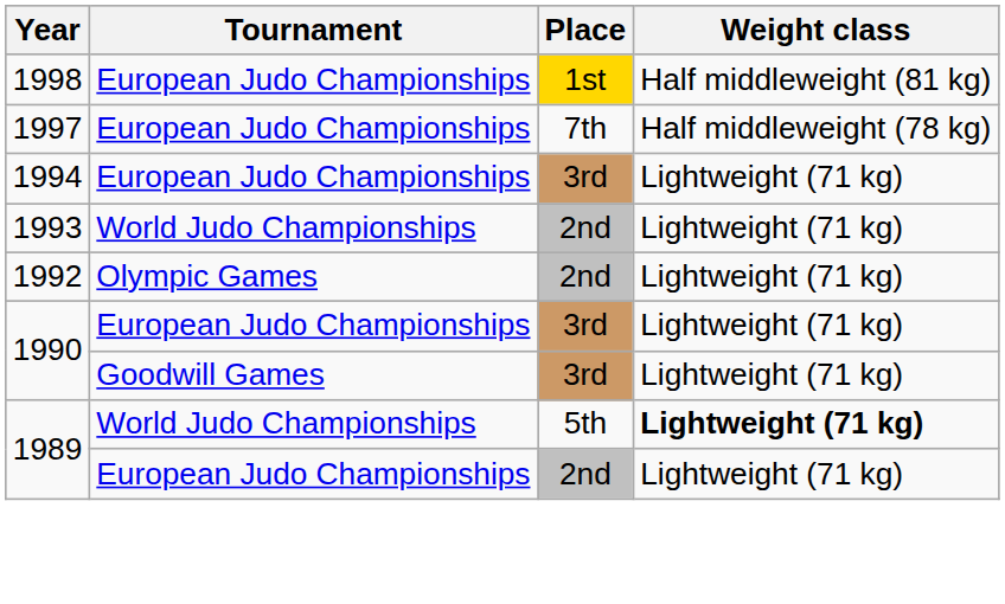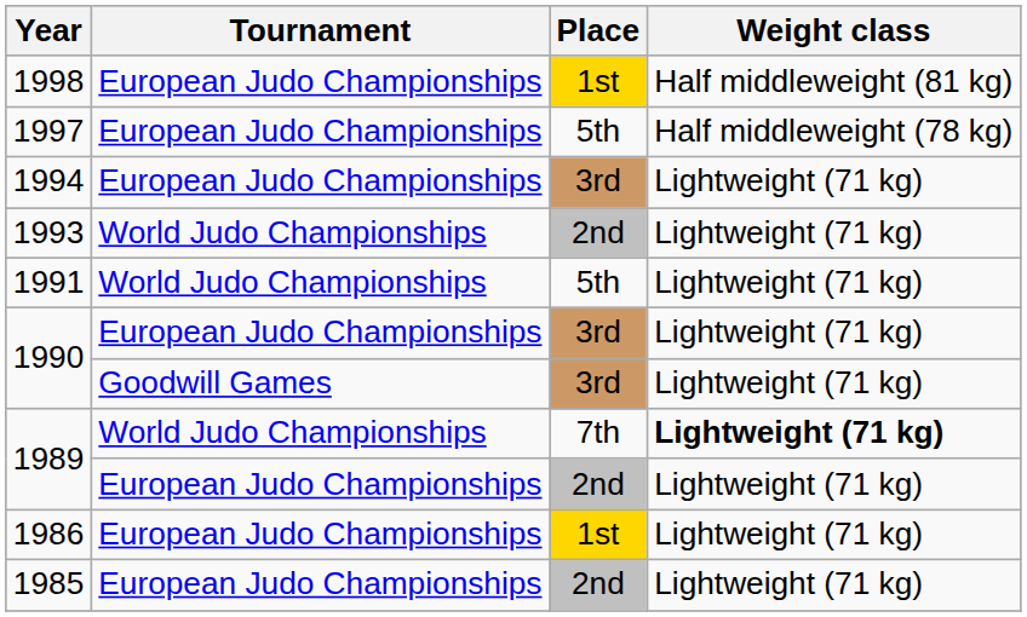1997 | Place: 7th -> 5th
- row: 1992 | Olympic Games | 2nd | Lightweight (71 kg)
+ row: 1991 | World Judo Championships | 5th | Lightweight (71 kg)
1989 / World Judo Championships | Place: 5th -> 7th
+ row: 1986 | European Judo Championships | 1st | Lightweight (71 kg)
+ row: 1985 | European Judo Championships | 2nd | Lightweight (71 kg)
